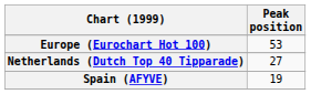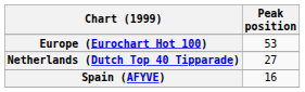Spain (AFYVE) | Peak position: 19 -> 16
